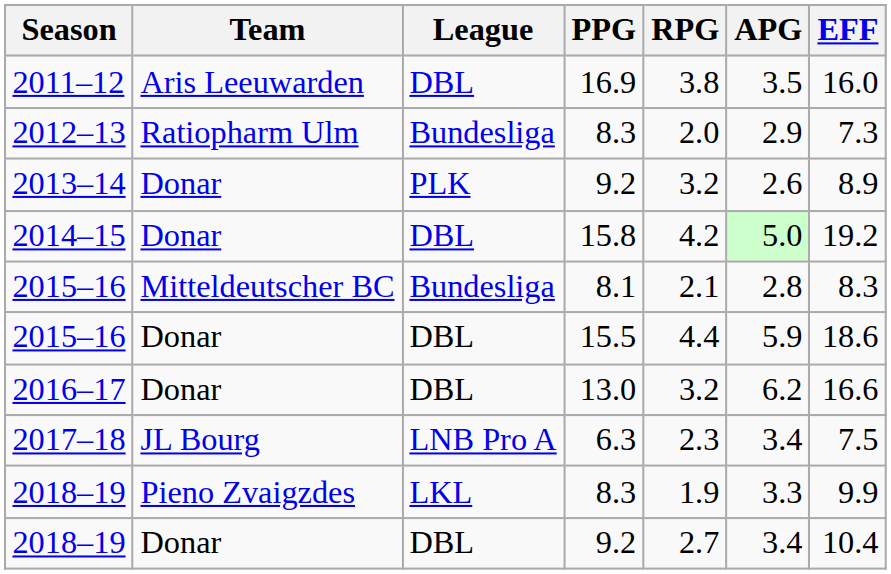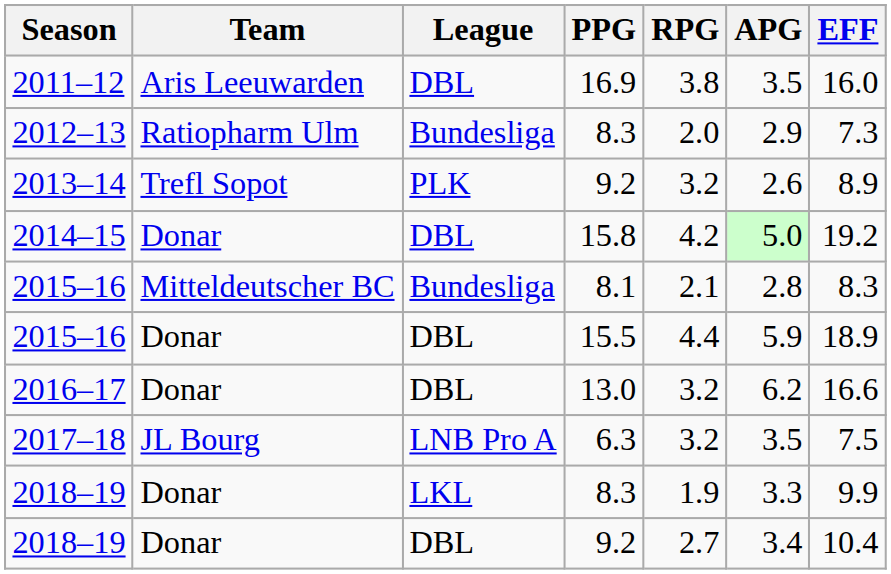2013–14 | Team: Donar -> Trefl Sopot
2015–16 / 15.5 | EFF: 18.6 -> 18.9
2017–18 | RPG: 2.3 -> 3.2
2017–18 | APG: 3.4 -> 3.5
2018–19 / 8.3 | Team: Pieno Zvaigzdes -> Donar
